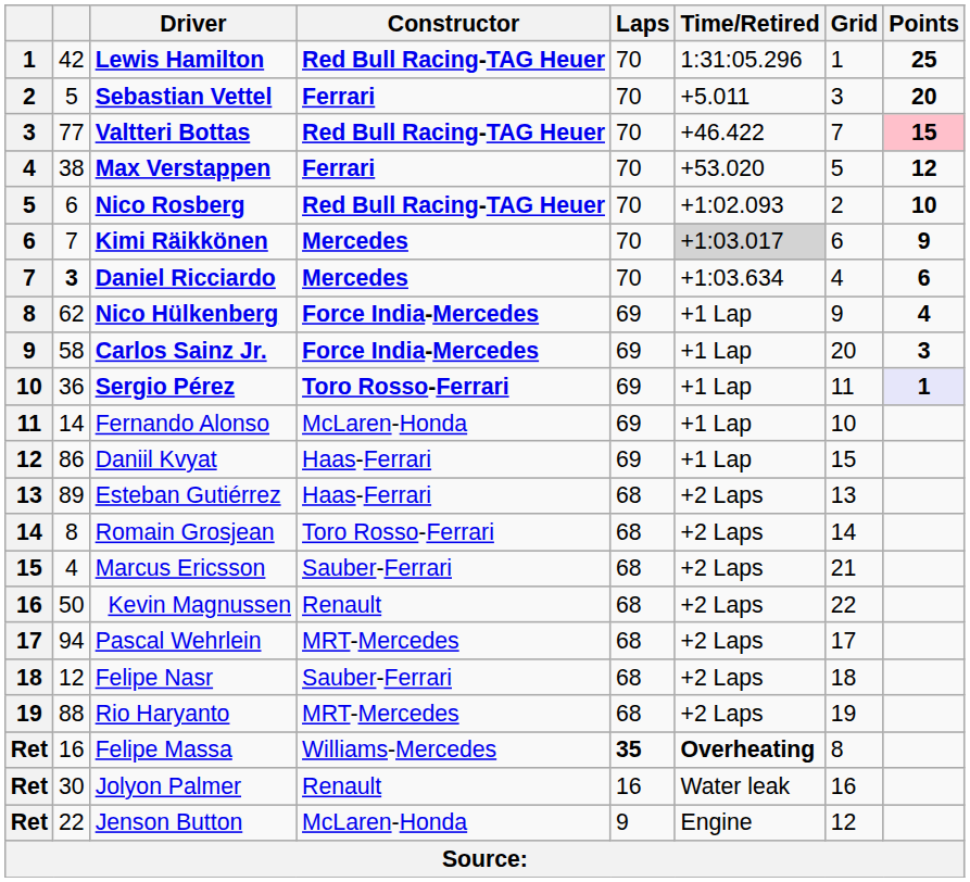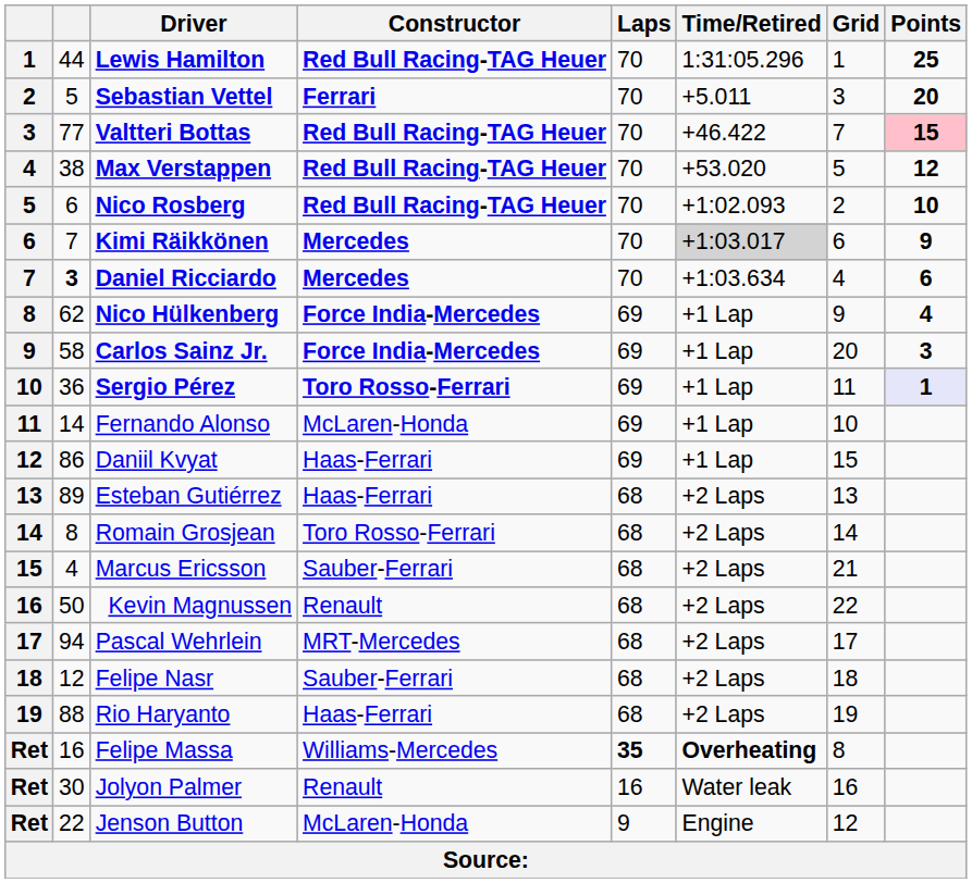Lewis Hamilton | column 2: 42 -> 44
Max Verstappen | Constructor: Ferrari -> Red Bull Racing-TAG Heuer
Rio Haryanto | Constructor: MRT-Mercedes -> Haas-Ferrari
